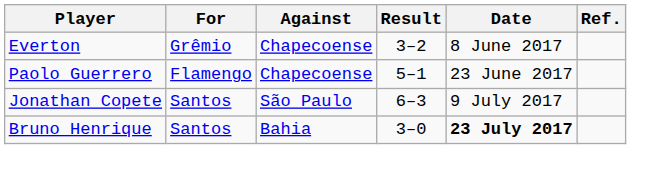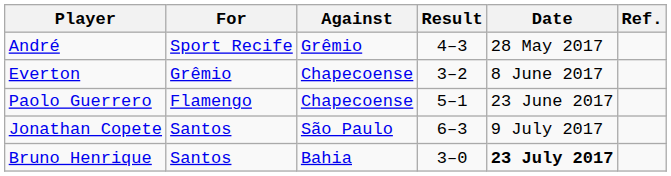+ row: André | Sport Recife | Grêmio | 4–3 | 28 May 2017
